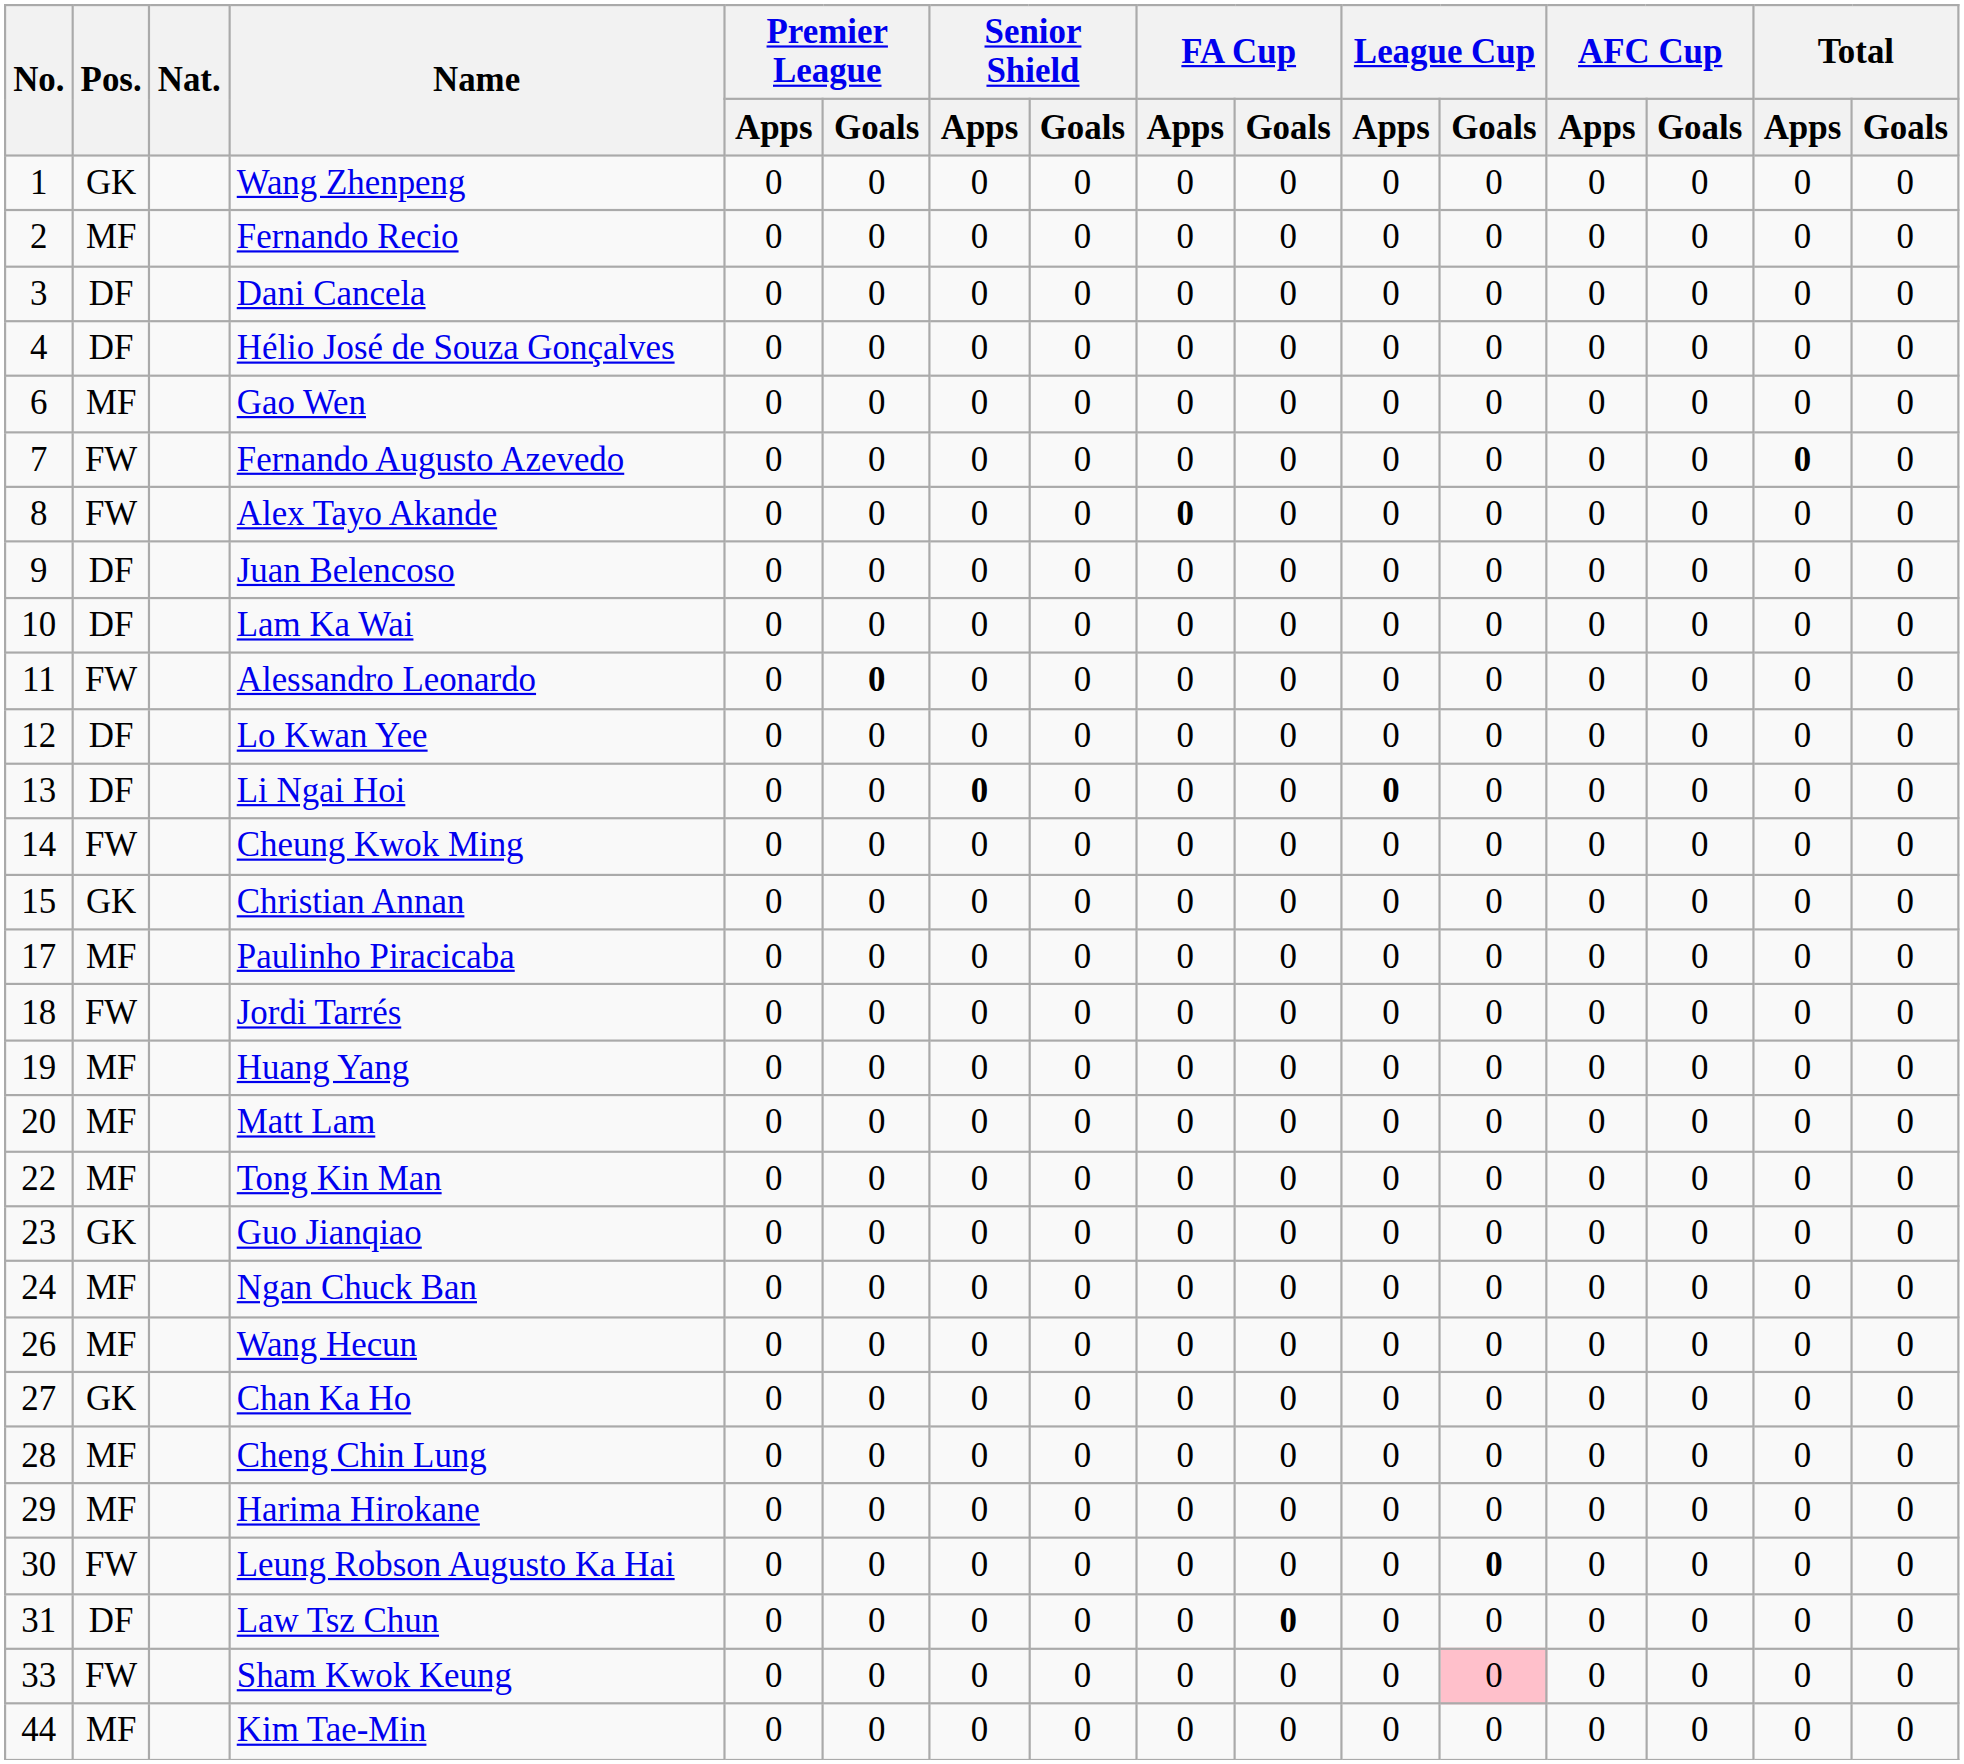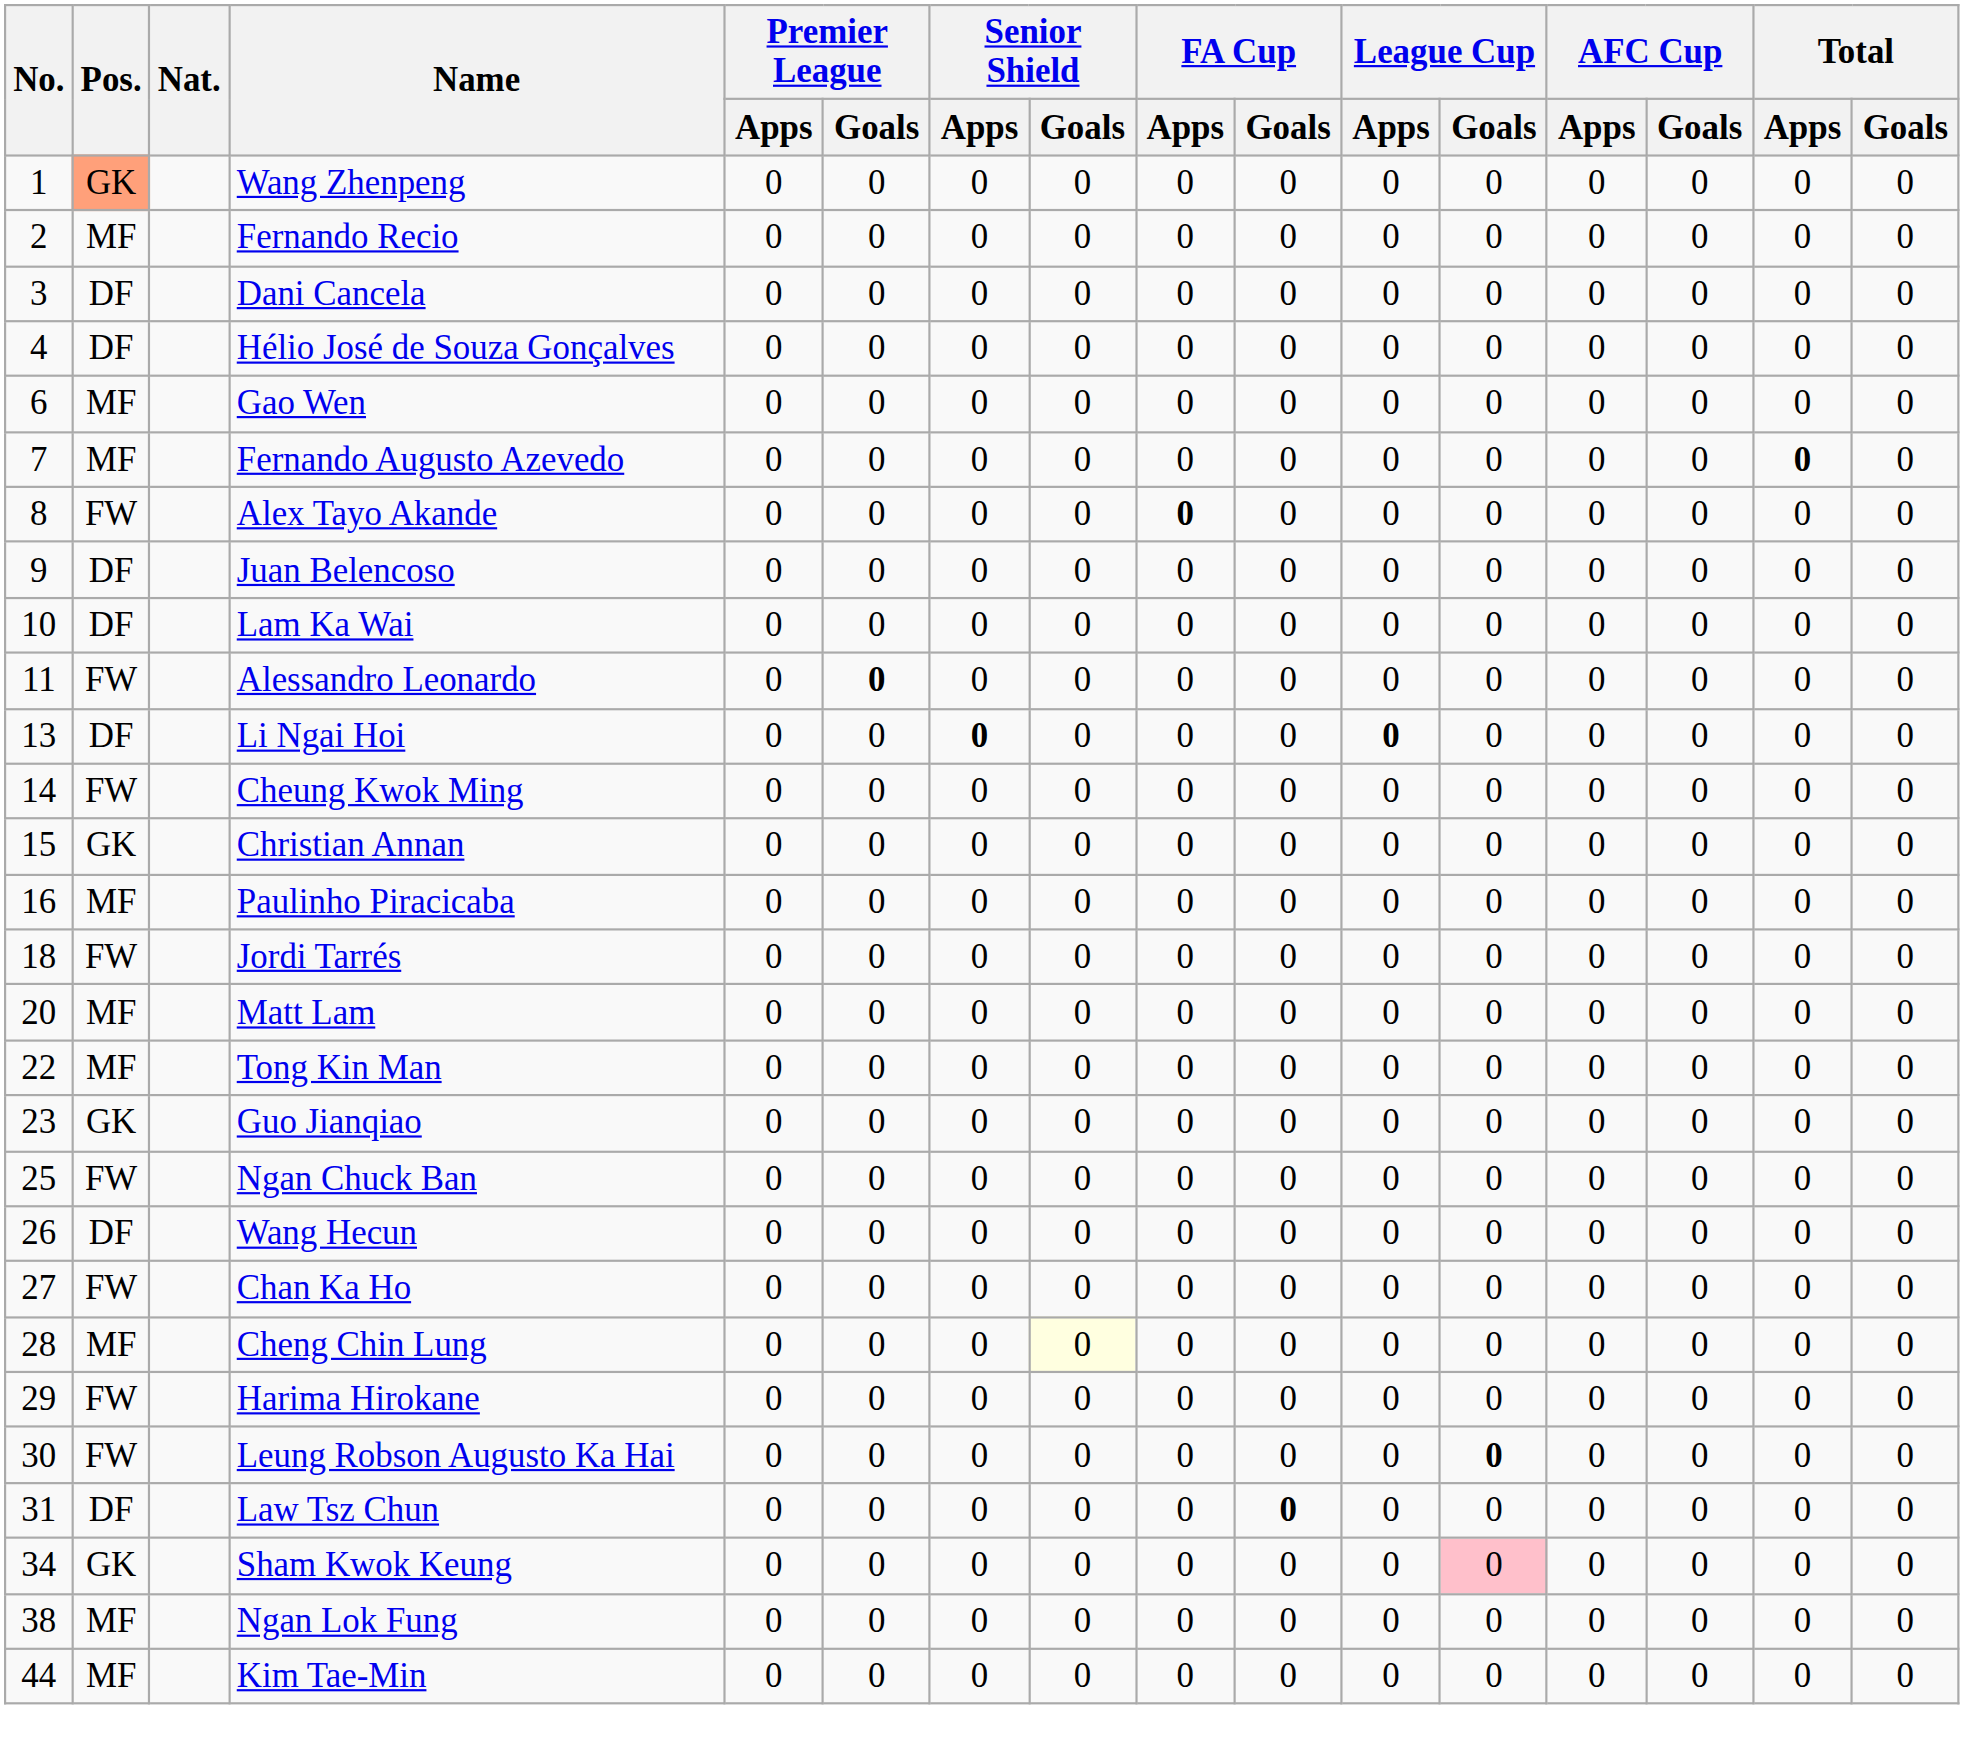Wang Zhenpeng | Pos.: no background -> lightsalmon background
Fernando Augusto Azevedo | Pos.: FW -> MF
- row: 12 | DF | Lo Kwan Yee | 0 | 0 | 0 | 0 | 0 | 0 | 0 | 0 | 0 | 0 | 0 | 0
Paulinho Piracicaba | No.: 17 -> 16
- row: 19 | MF | Huang Yang | 0 | 0 | 0 | 0 | 0 | 0 | 0 | 0 | 0 | 0 | 0 | 0
Ngan Chuck Ban | No.: 24 -> 25
Ngan Chuck Ban | Pos.: MF -> FW
Wang Hecun | Pos.: MF -> DF
Chan Ka Ho | Pos.: GK -> FW
Cheng Chin Lung | Senior Shield / Goals: no background -> lightyellow background
Harima Hirokane | Pos.: MF -> FW
Sham Kwok Keung | No.: 33 -> 34
Sham Kwok Keung | Pos.: FW -> GK
+ row: 38 | MF | Ngan Lok Fung | 0 | 0 | 0 | 0 | 0 | 0 | 0 | 0 | 0 | 0 | 0 | 0
